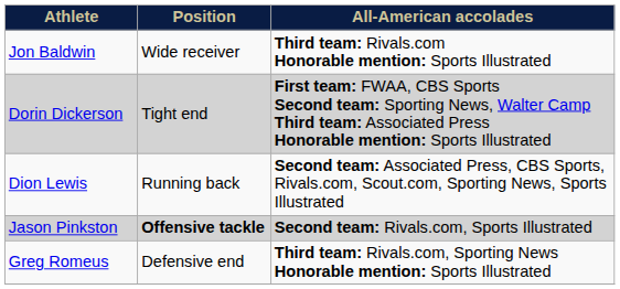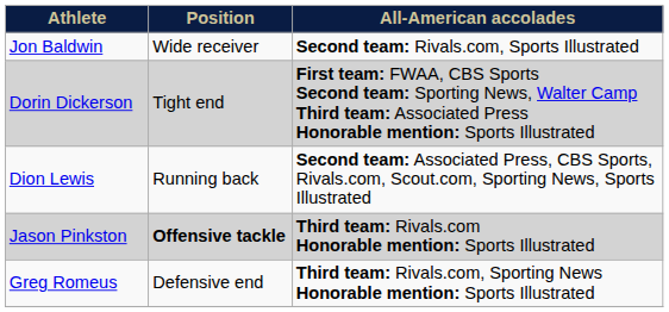Jon Baldwin | column 3: Third team: Rivals.com Honorable mention: Sports Illustrated -> Second team: Rivals.com, Sports Illustrated
Jason Pinkston | column 3: Second team: Rivals.com, Sports Illustrated -> Third team: Rivals.com Honorable mention: Sports Illustrated
